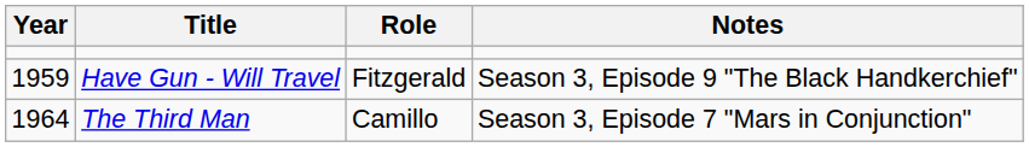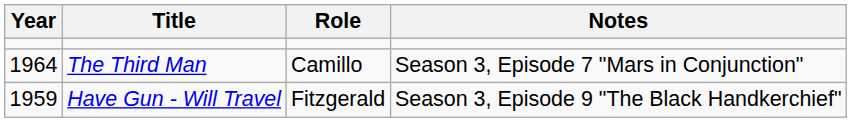rows swapped: Have Gun - Will Travel <-> The Third Man
